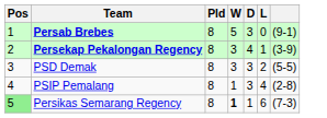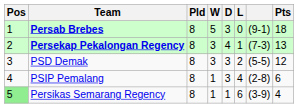+ column: Pts | 18 | 13 | 12 | 6 | 4
Persekap Pekalongan Regency | column 7: (3-9) -> (7-3)
Persikas Semarang Regency | W: bold -> normal
Persikas Semarang Regency | column 7: (7-3) -> (3-9)
